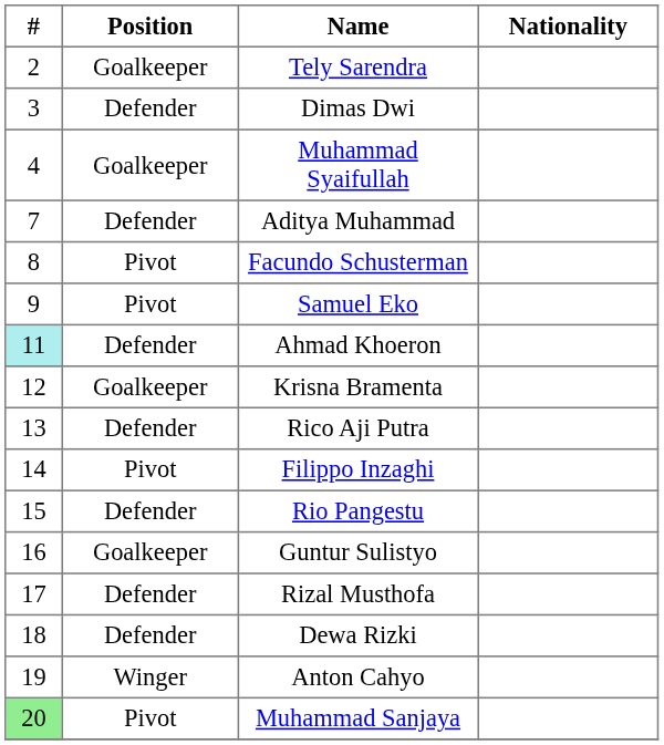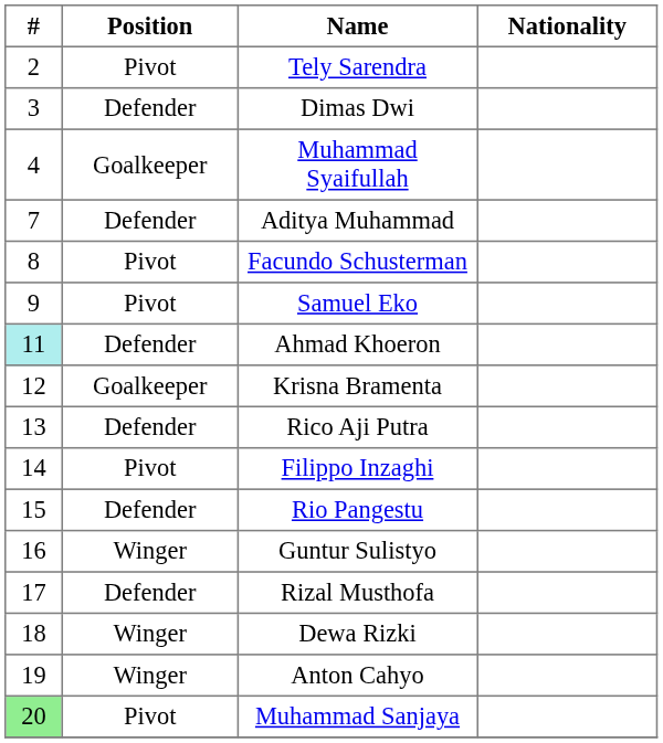Tely Sarendra | Position: Goalkeeper -> Pivot
Guntur Sulistyo | Position: Goalkeeper -> Winger
Dewa Rizki | Position: Defender -> Winger
